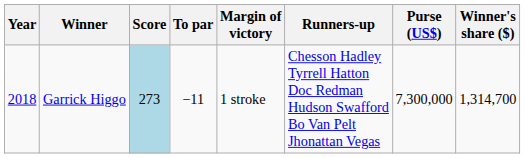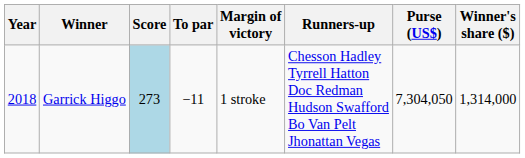Garrick Higgo | Purse (US$): 7,300,000 -> 7,304,050
Garrick Higgo | Winner's share ($): 1,314,700 -> 1,314,000
